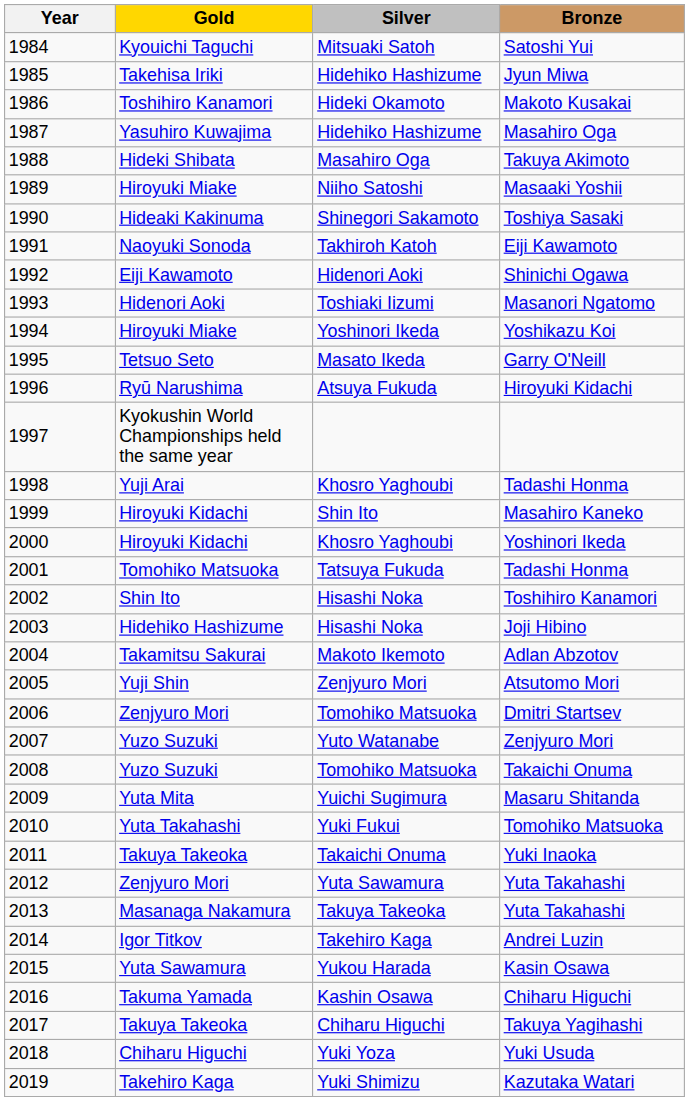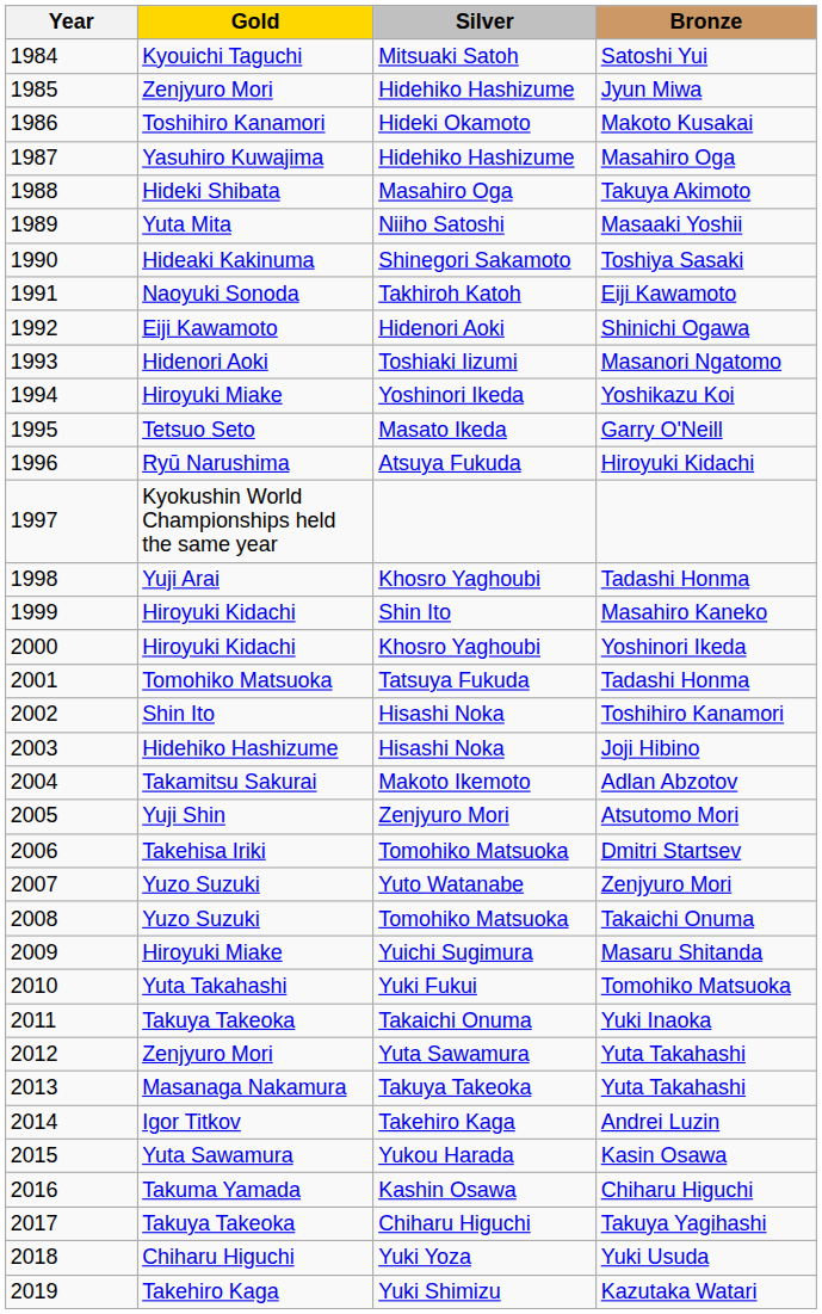Jyun Miwa | Gold: Takehisa Iriki -> Zenjyuro Mori
Masaaki Yoshii | Gold: Hiroyuki Miake -> Yuta Mita
Dmitri Startsev | Gold: Zenjyuro Mori -> Takehisa Iriki
Masaru Shitanda | Gold: Yuta Mita -> Hiroyuki Miake
